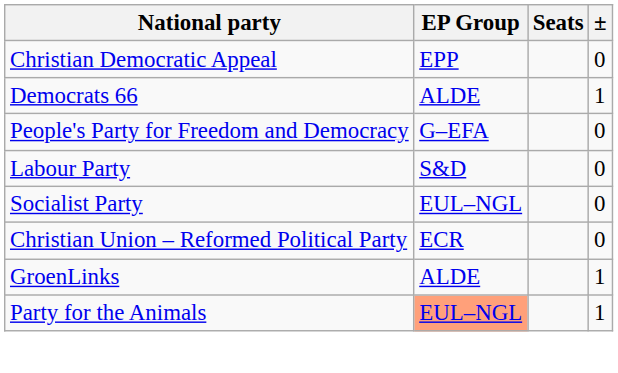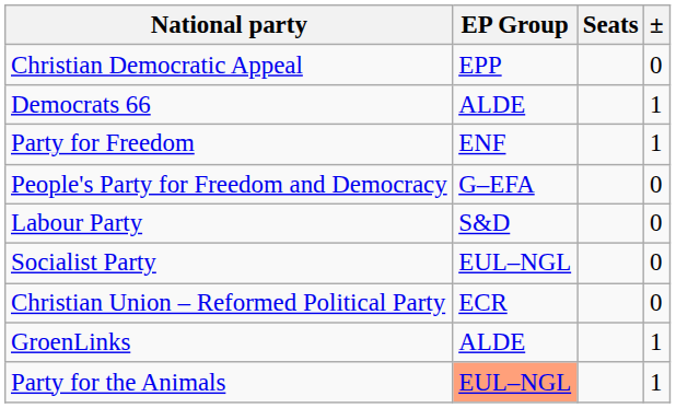+ row: Party for Freedom | ENF | 1
